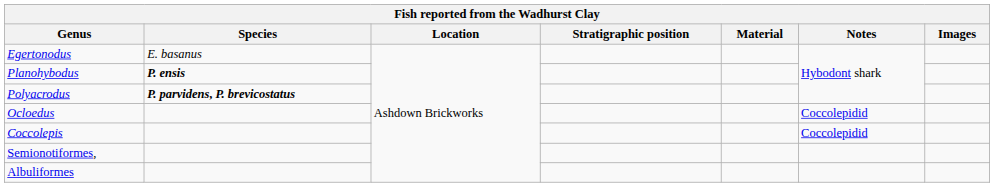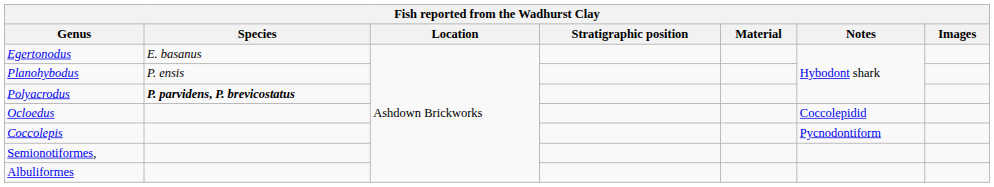Planohybodus | Species: bold -> normal
Coccolepis | Notes: Coccolepidid -> Pycnodontiform
